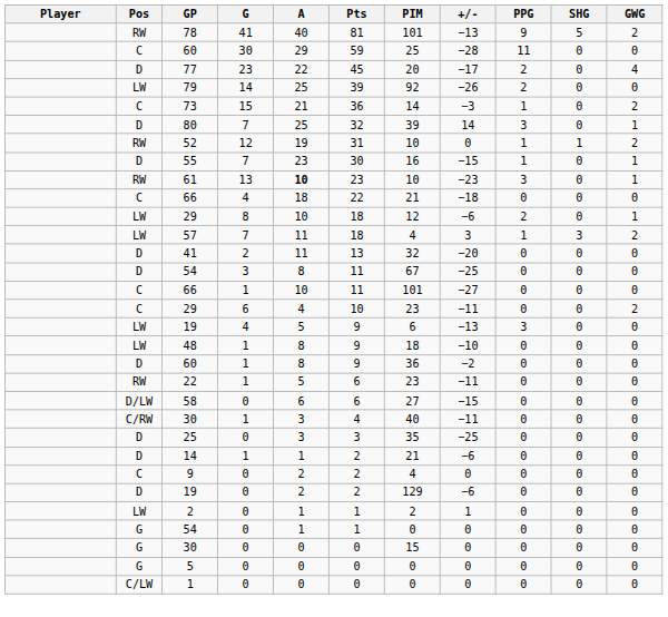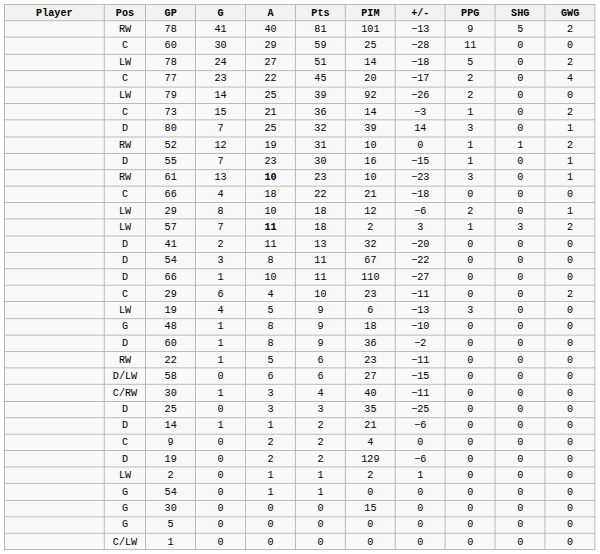+ row: LW | 78 | 24 | 27 | 51 | 14 | −18 | 5 | 0 | 2
77 | Pos: D -> C
57 | A: normal -> bold
57 | PIM: 4 -> 2
54 / 3 | +/-: −25 -> −22
66 / 1 | Pos: C -> D
66 / 1 | PIM: 101 -> 110
48 | Pos: LW -> G
